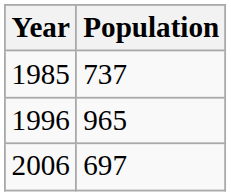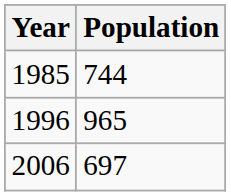1985 | Population: 737 -> 744
